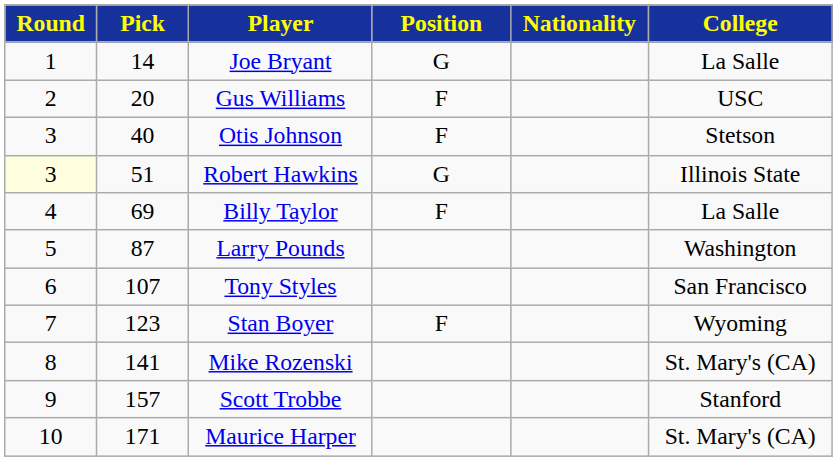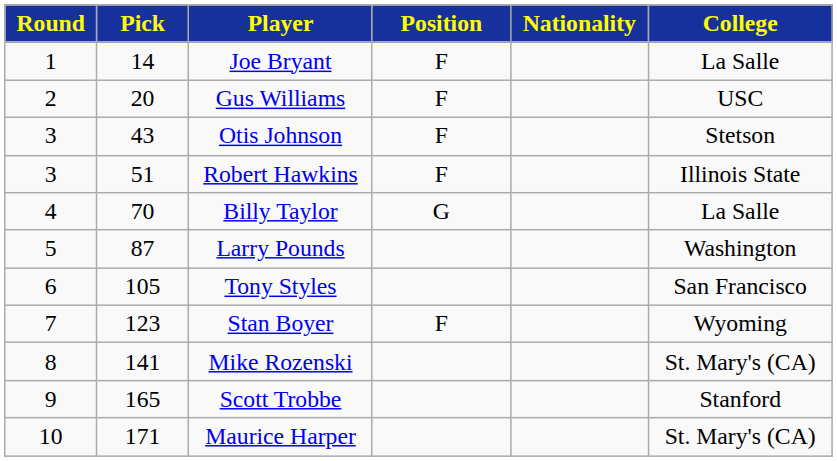Joe Bryant | Position: G -> F
Otis Johnson | Pick: 40 -> 43
Robert Hawkins | Round: lightyellow background -> no background
Robert Hawkins | Position: G -> F
Billy Taylor | Pick: 69 -> 70
Billy Taylor | Position: F -> G
Tony Styles | Pick: 107 -> 105
Scott Trobbe | Pick: 157 -> 165
